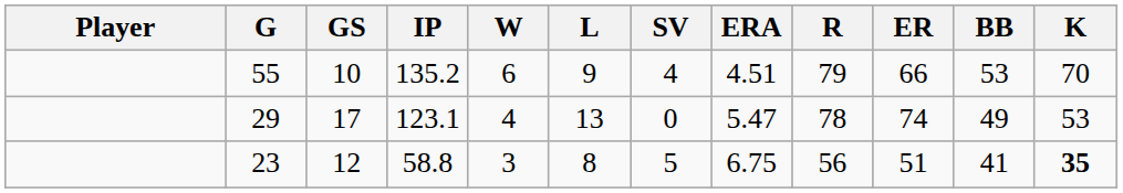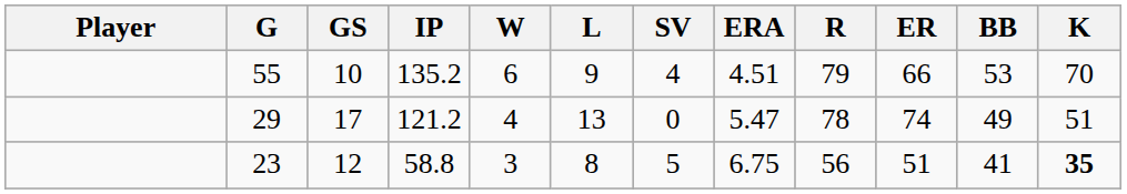29 | IP: 123.1 -> 121.2
29 | K: 53 -> 51
